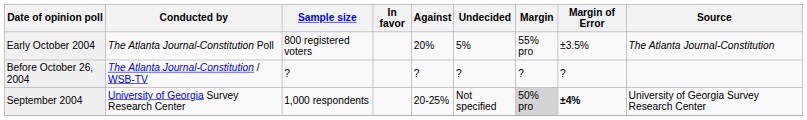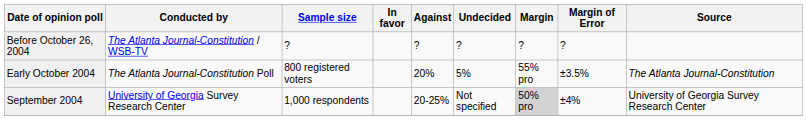rows swapped: Before October 26, 2004 <-> Early October 2004
September 2004 | Margin of Error: bold -> normal
